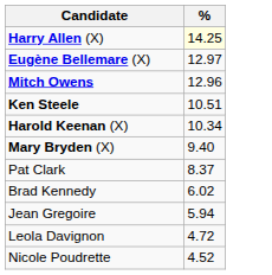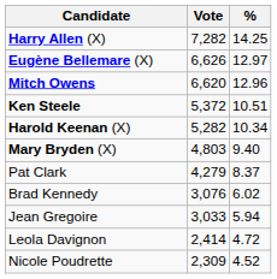+ column: Vote | 7,282 | 6,626 | 6,620 | 5,372 | 5,282 | 4,803 | 4,279 | 3,076 | 3,033 | 2,414 | 2,309
Harry Allen (X) | %: lightyellow background -> no background
